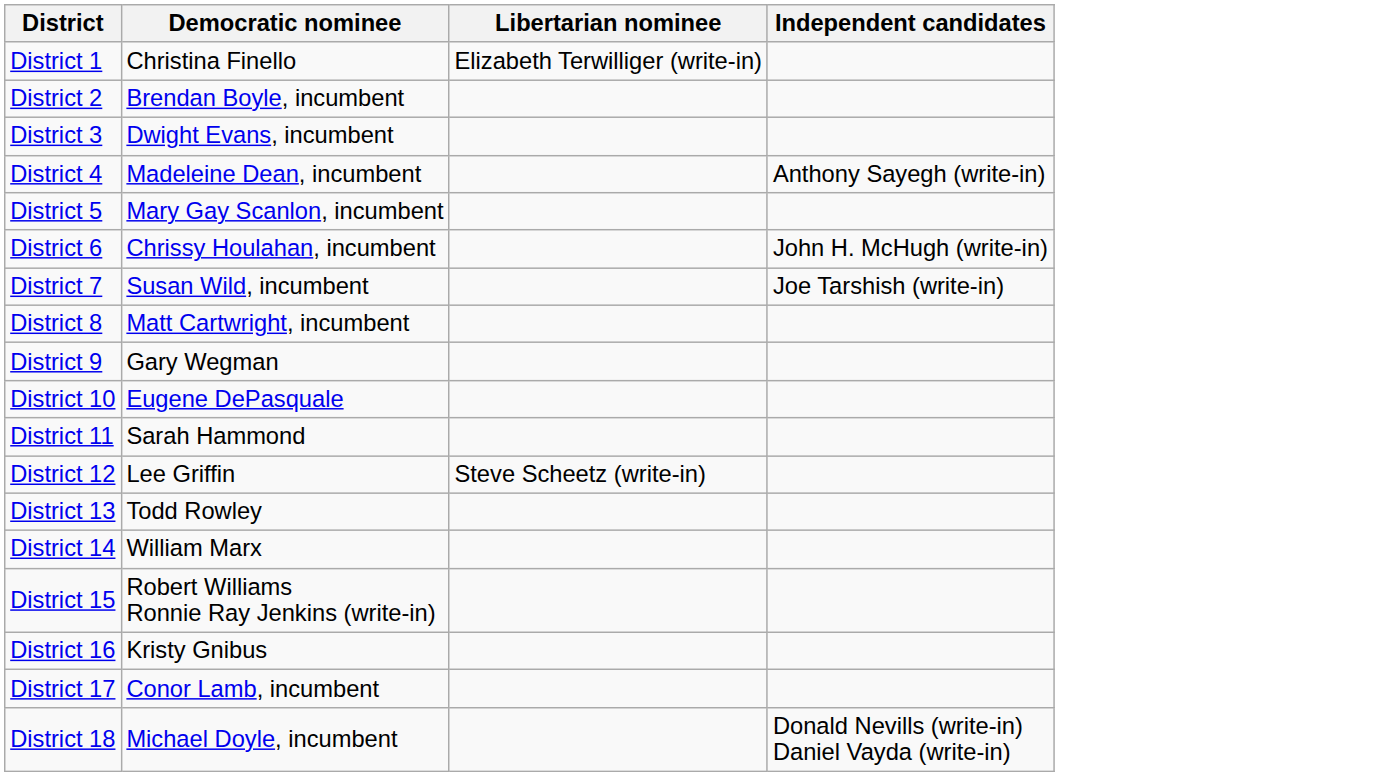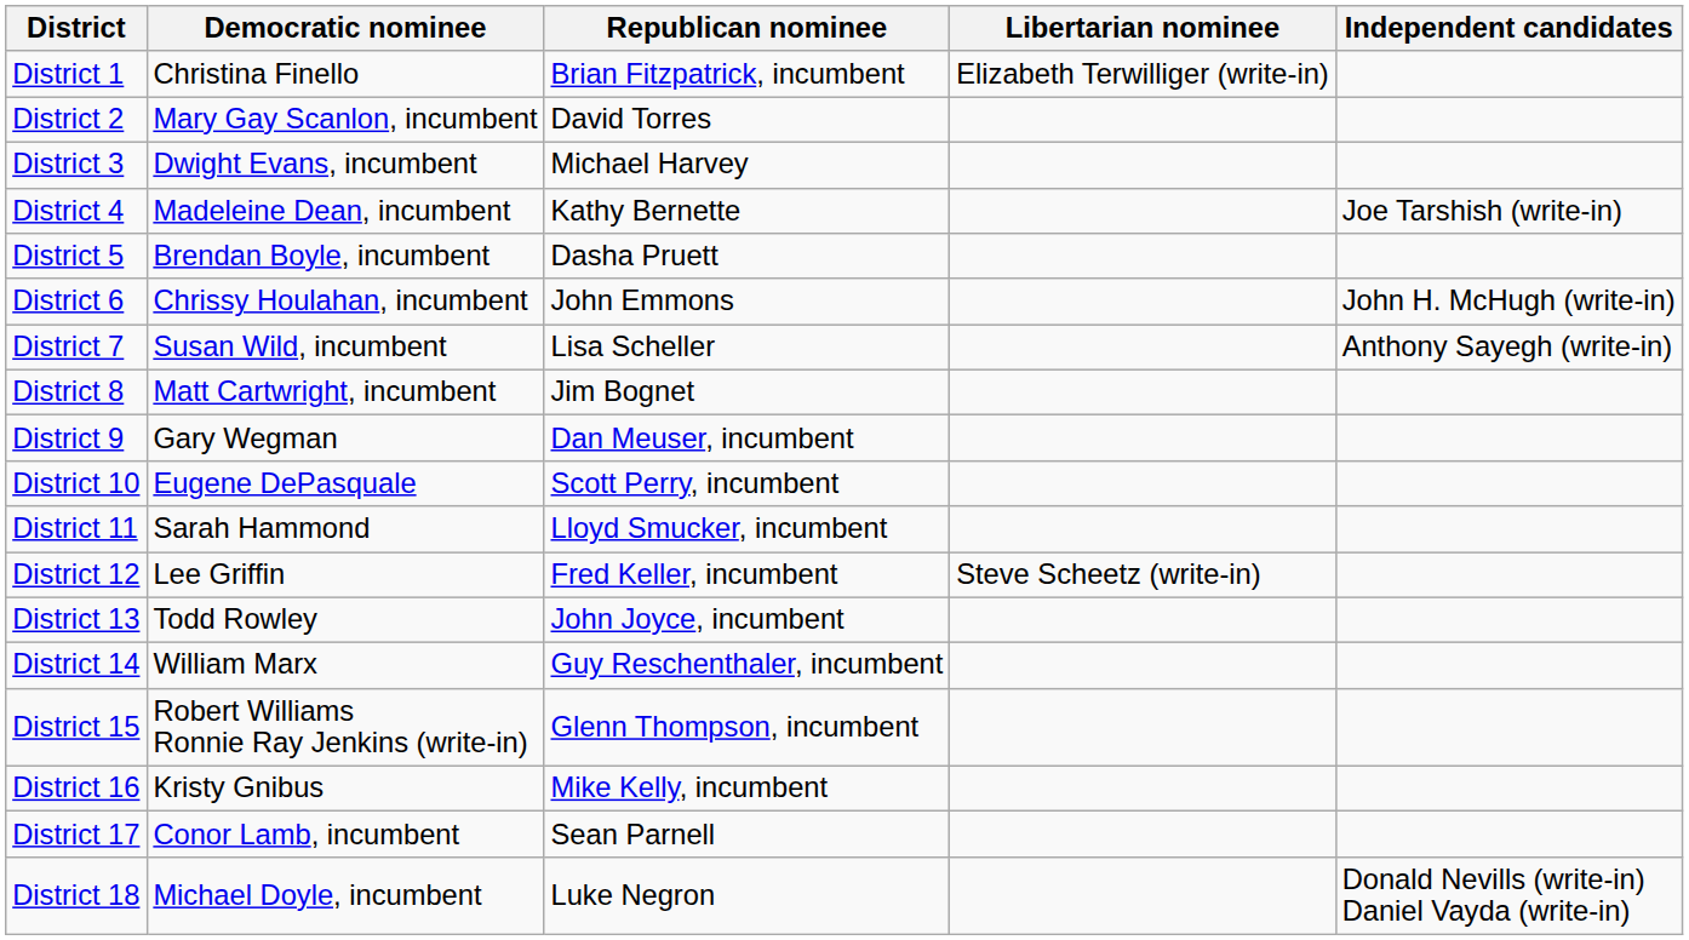+ column: Republican nominee | Brian Fitzpatrick, incumbent | David Torres | Michael Harvey | Kathy Bernette | Dasha Pruett | John Emmons | Lisa Scheller | Jim Bognet | Dan Meuser, incumbent | Scott Perry, incumbent | Lloyd Smucker, incumbent | Fred Keller, incumbent | John Joyce, incumbent | Guy Reschenthaler, incumbent | Glenn Thompson, incumbent | Mike Kelly, incumbent | Sean Parnell | Luke Negron
District 2 | Democratic nominee: Brendan Boyle, incumbent -> Mary Gay Scanlon, incumbent
District 4 | Independent candidates: Anthony Sayegh (write-in) -> Joe Tarshish (write-in)
District 5 | Democratic nominee: Mary Gay Scanlon, incumbent -> Brendan Boyle, incumbent
District 7 | Independent candidates: Joe Tarshish (write-in) -> Anthony Sayegh (write-in)
